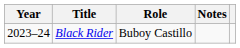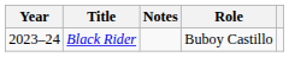columns swapped: Role <-> Notes
